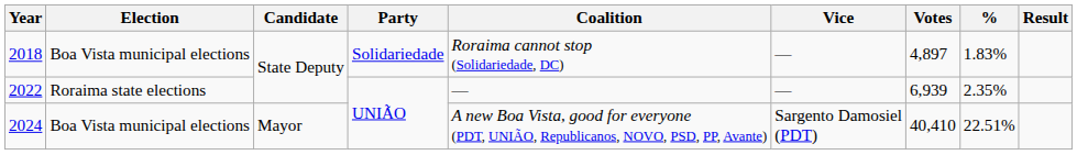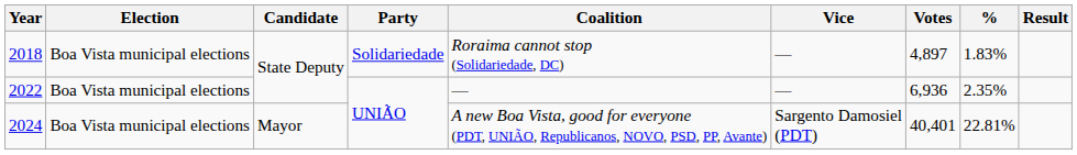2022 | Election: Roraima state elections -> Boa Vista municipal elections
2022 | Votes: 6,939 -> 6,936
2024 | Votes: 40,410 -> 40,401
2024 | %: 22.51% -> 22.81%
